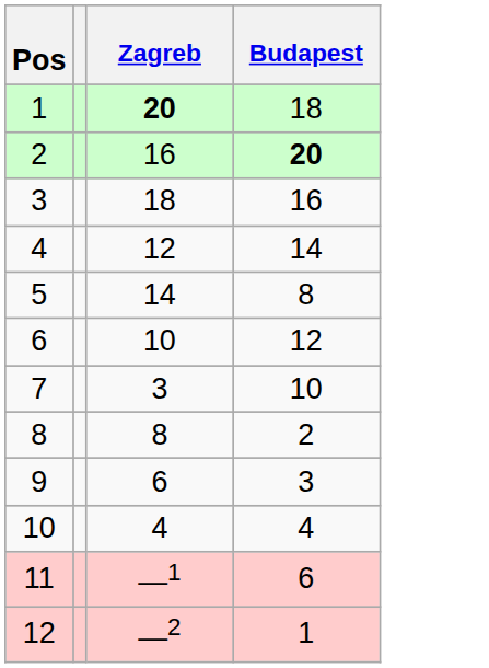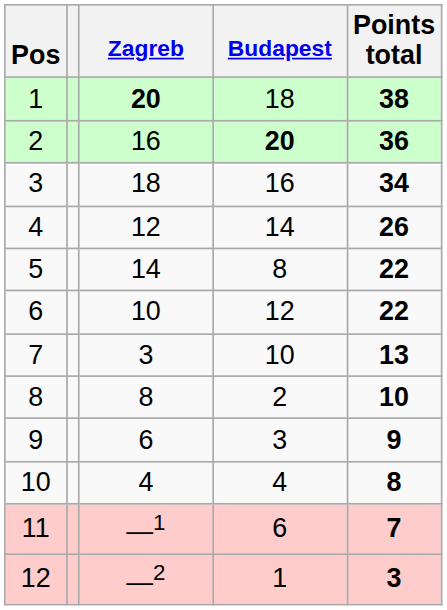+ column: Points total | 38 | 36 | 34 | 26 | 22 | 22 | 13 | 10 | 9 | 8 | 7 | 3
